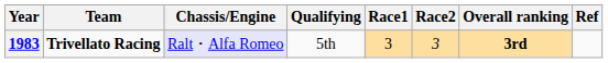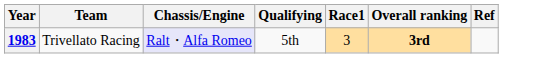- column: Race2 | 3
1983 | Team: bold -> normal
